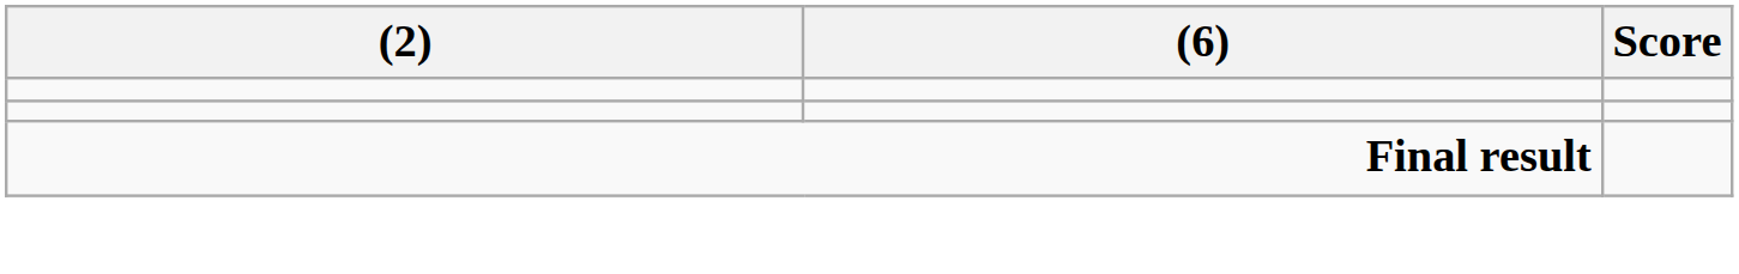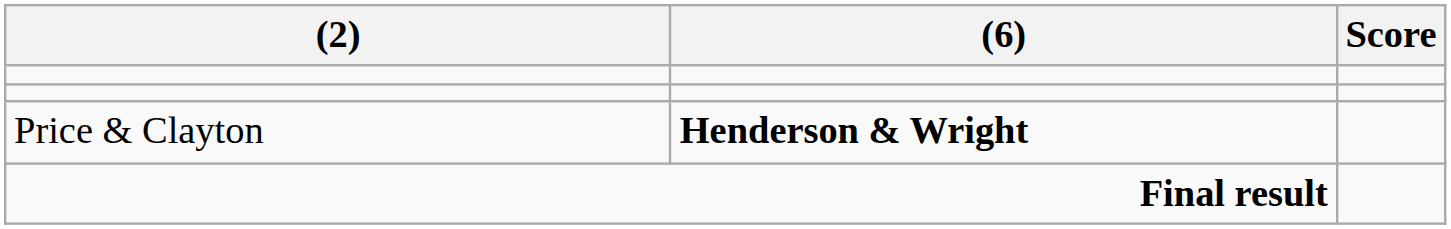+ row: Price & Clayton | Henderson & Wright
